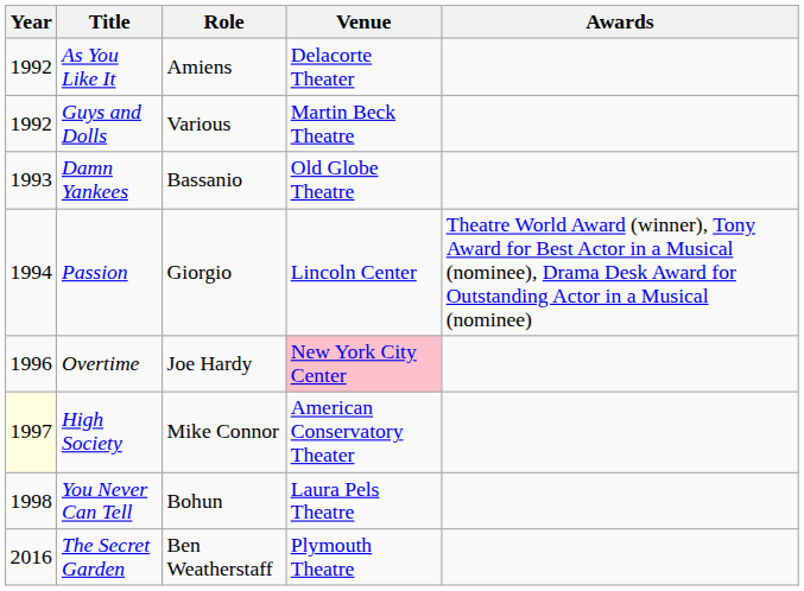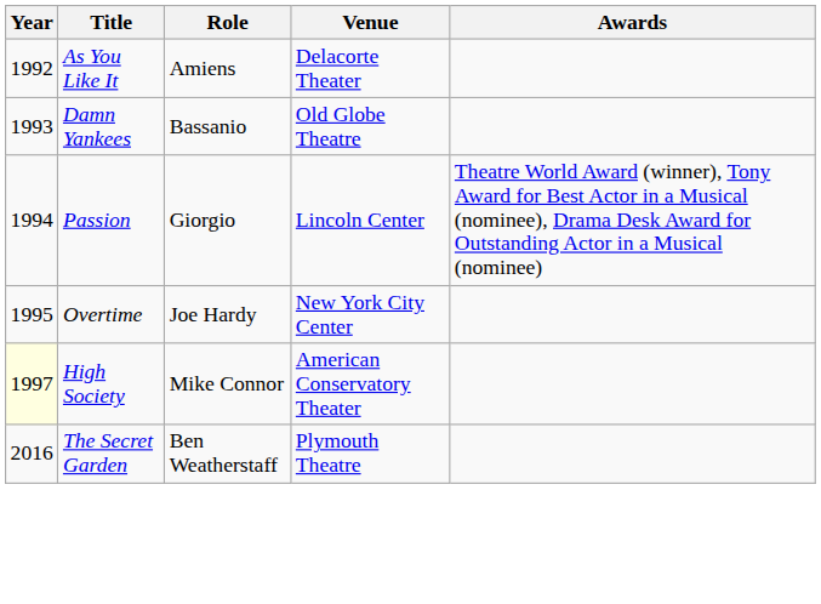- row: 1992 | Guys and Dolls | Various | Martin Beck Theatre
Overtime | Year: 1996 -> 1995
Overtime | Venue: pink background -> no background
- row: 1998 | You Never Can Tell | Bohun | Laura Pels Theatre
